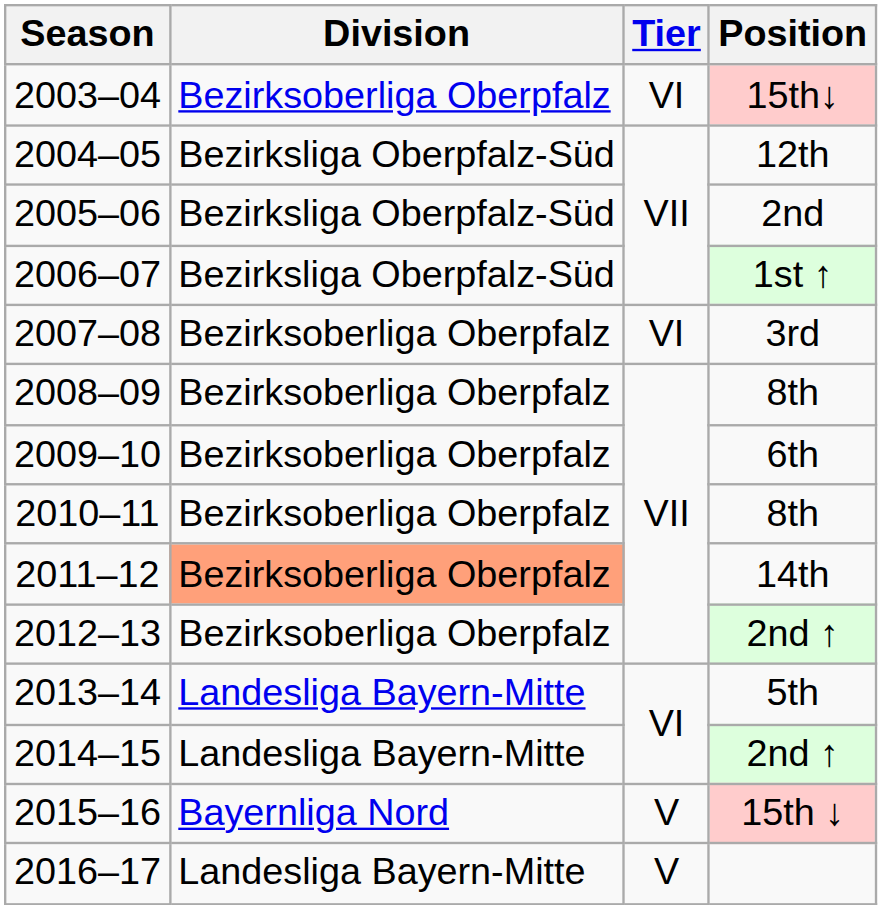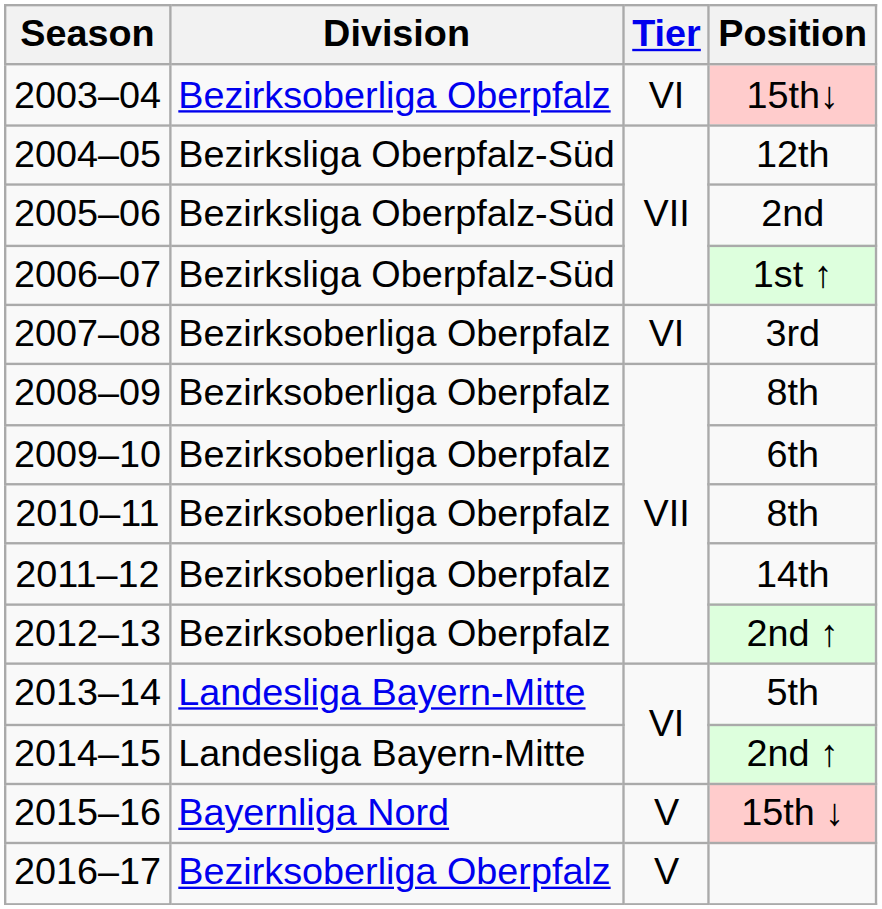2011–12 | Division: lightsalmon background -> no background
2016–17 | Division: Landesliga Bayern-Mitte -> Bezirksoberliga Oberpfalz
